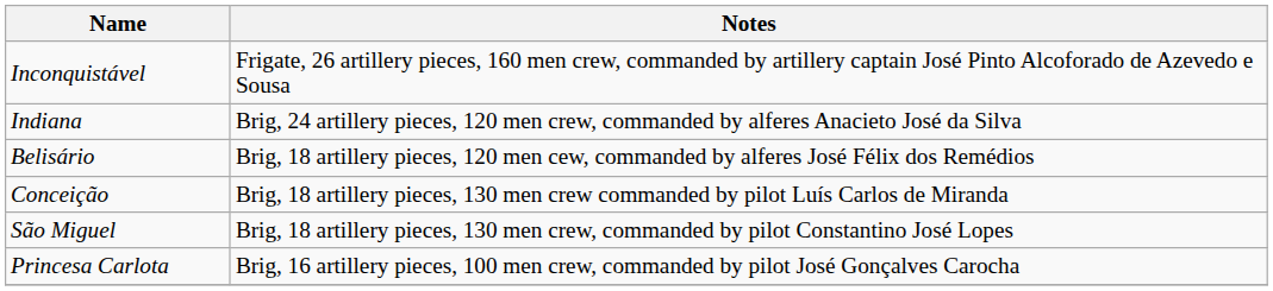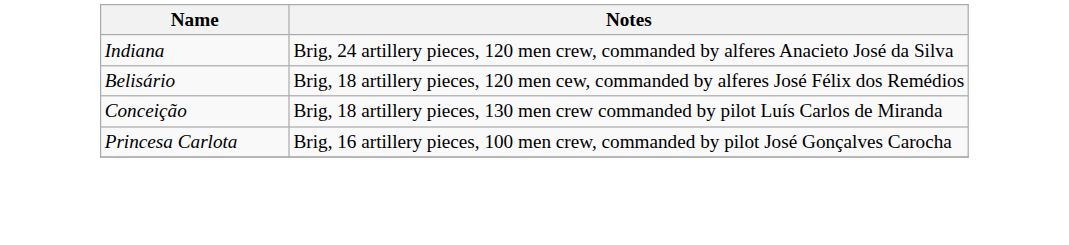- row: Inconquistável | Frigate, 26 artillery pieces, 160 men crew, commanded by artillery captain José Pinto Alcoforado de Azevedo e Sousa
- row: São Miguel | Brig, 18 artillery pieces, 130 men crew, commanded by pilot Constantino José Lopes
